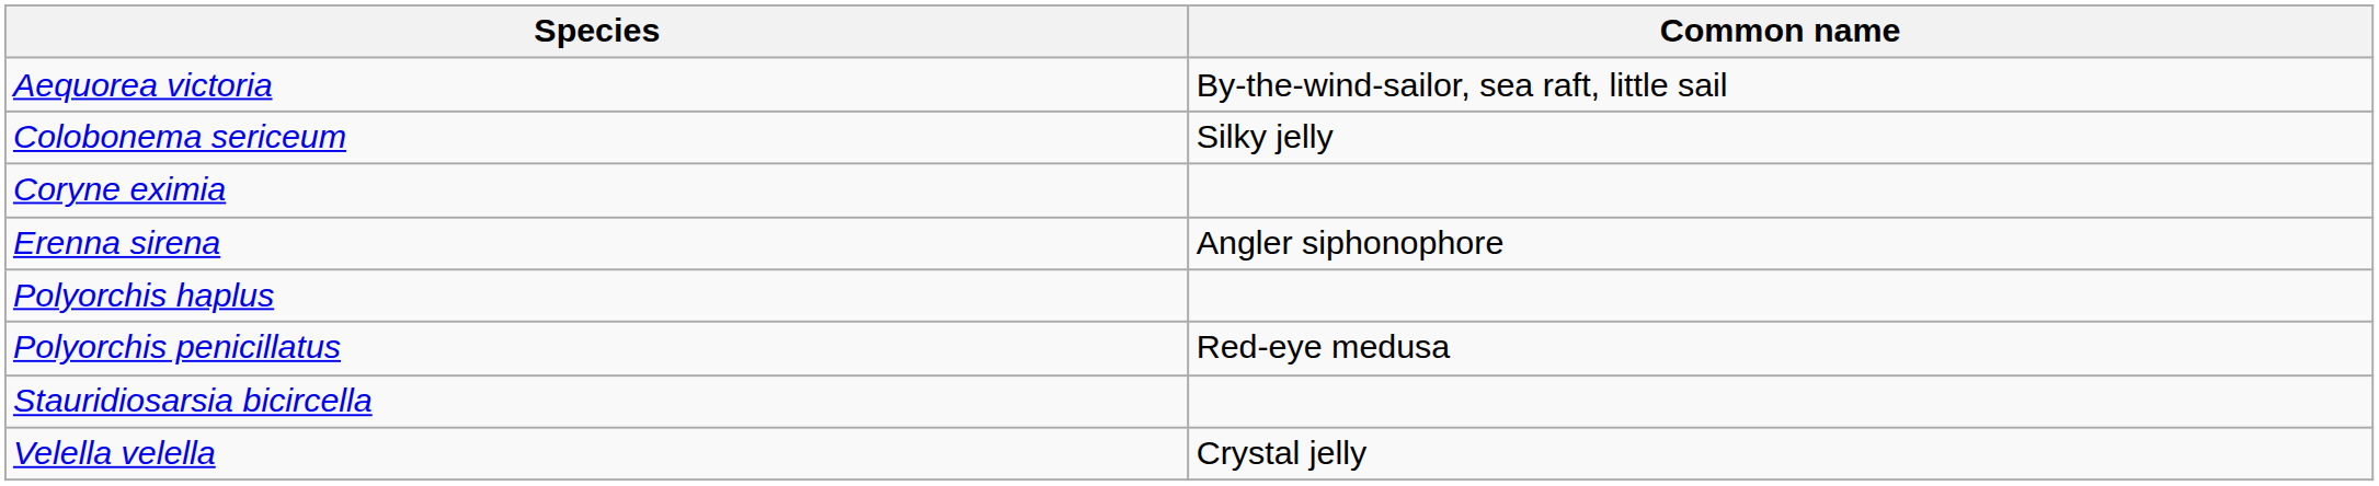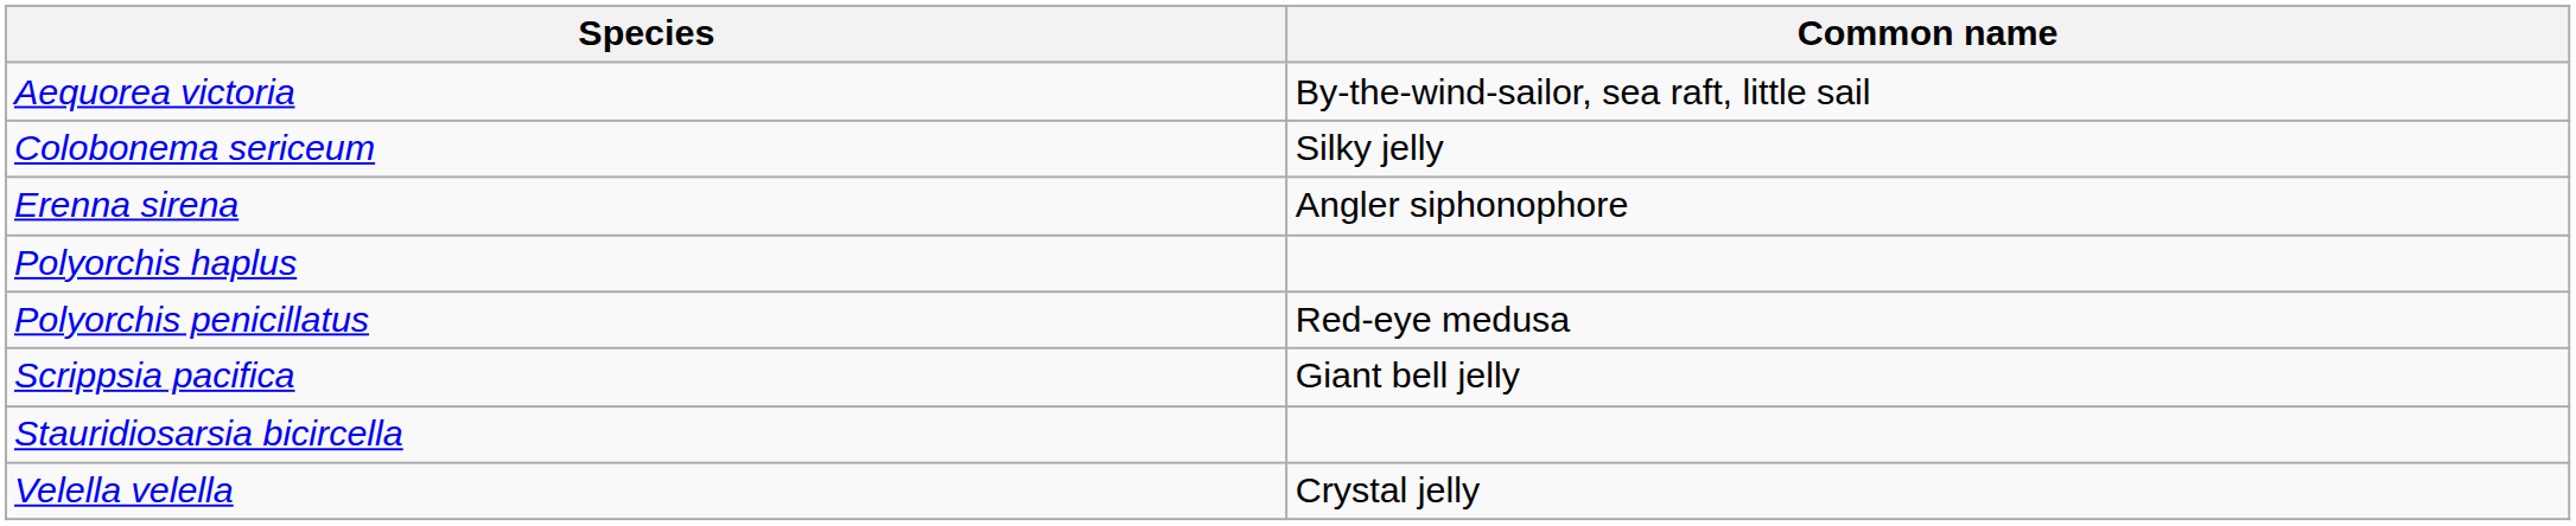- row: Coryne eximia
+ row: Scrippsia pacifica | Giant bell jelly
